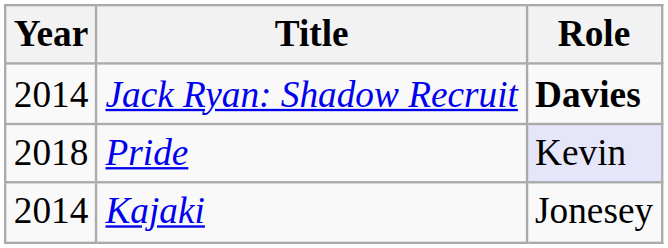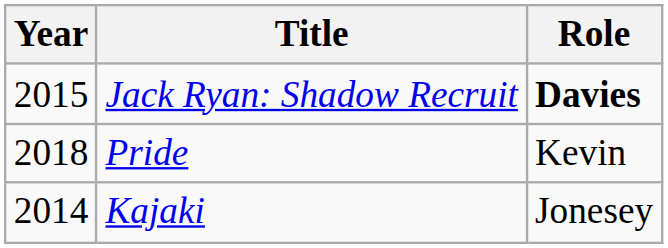Jack Ryan: Shadow Recruit | Year: 2014 -> 2015
Pride | Role: lavender background -> no background
